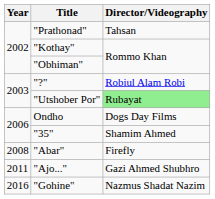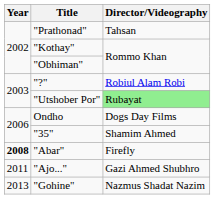"Abar" | Year: normal -> bold
"Gohine" | Year: 2016 -> 2013
